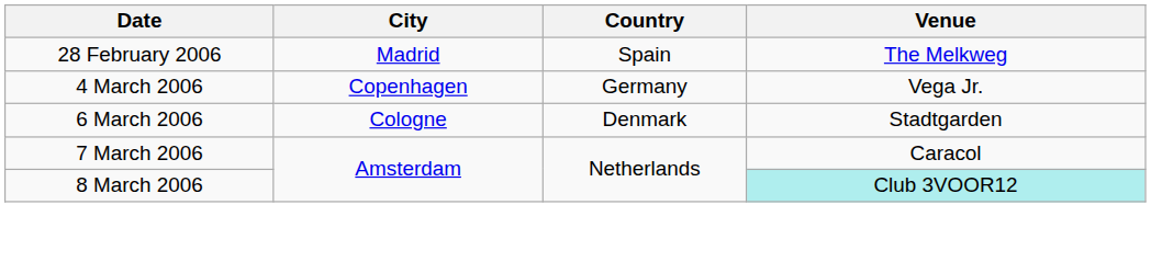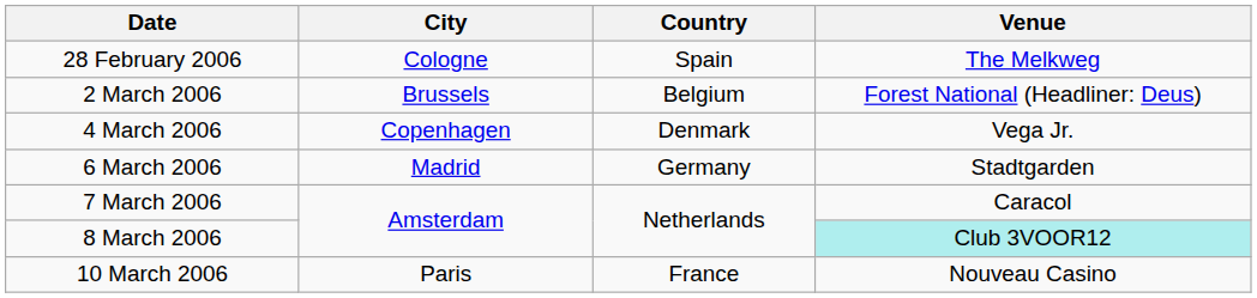28 February 2006 | City: Madrid -> Cologne
+ row: 2 March 2006 | Brussels | Belgium | Forest National (Headliner: Deus)
4 March 2006 | Country: Germany -> Denmark
6 March 2006 | City: Cologne -> Madrid
6 March 2006 | Country: Denmark -> Germany
+ row: 10 March 2006 | Paris | France | Nouveau Casino
